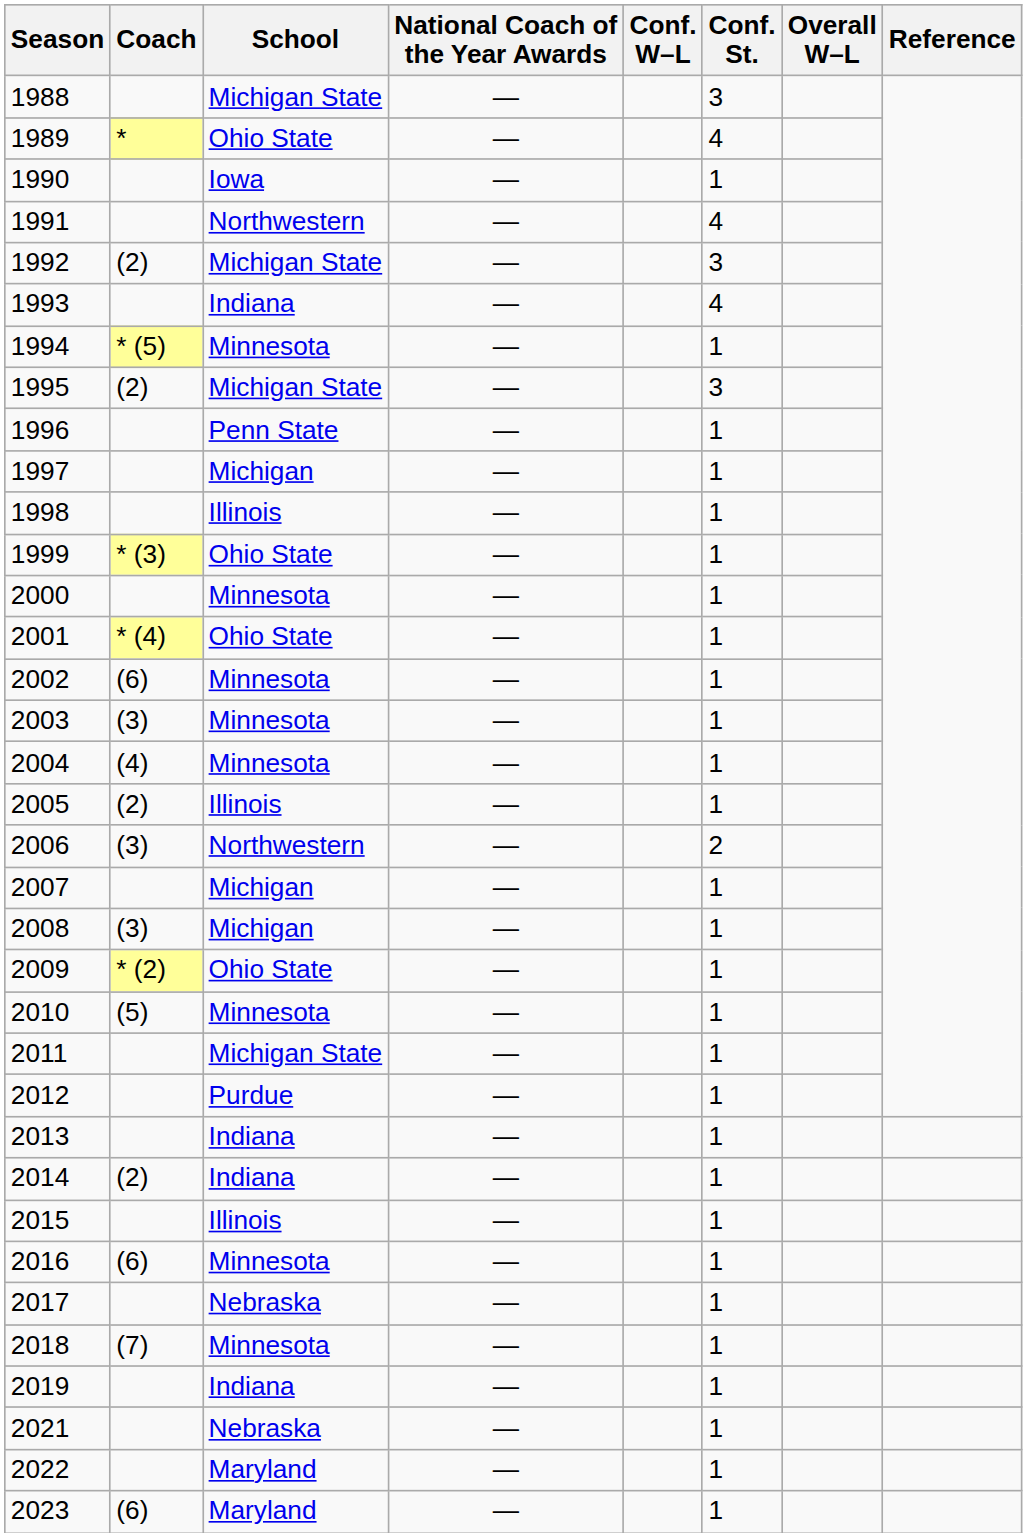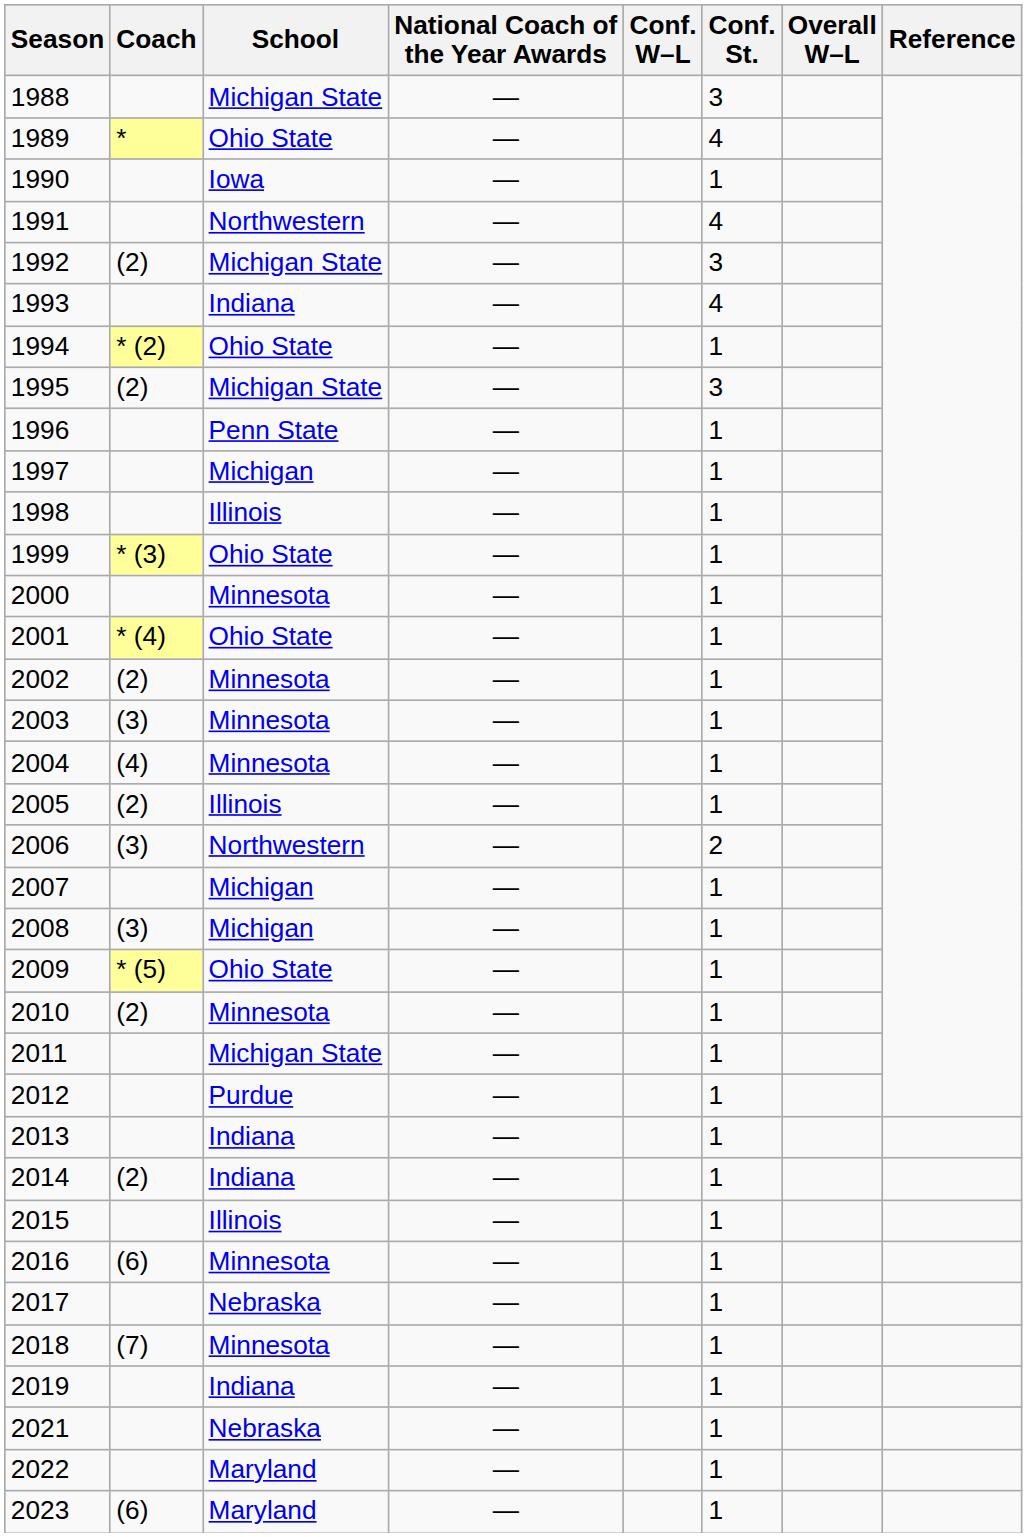1994 | Coach: * (5) -> * (2)
1994 | School: Minnesota -> Ohio State
2002 | Coach: (6) -> (2)
2009 | Coach: * (2) -> * (5)
2010 | Coach: (5) -> (2)
